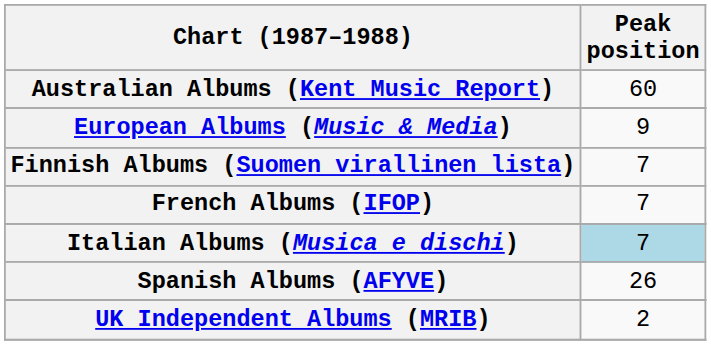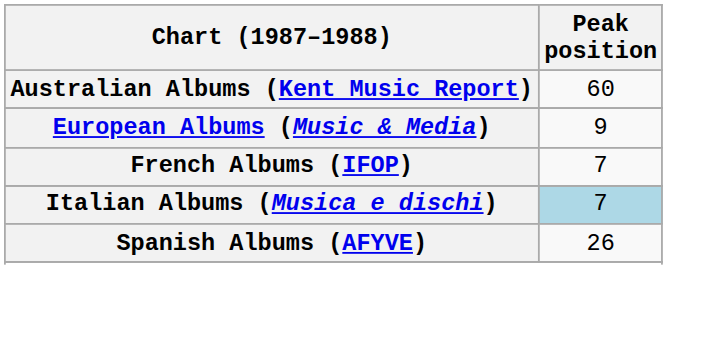- row: Finnish Albums (Suomen virallinen lista) | 7
- row: UK Independent Albums (MRIB) | 2
